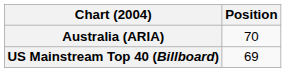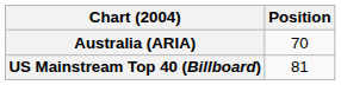US Mainstream Top 40 (Billboard) | Position: 69 -> 81
